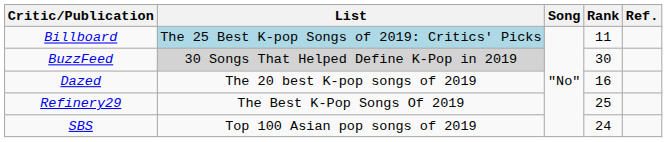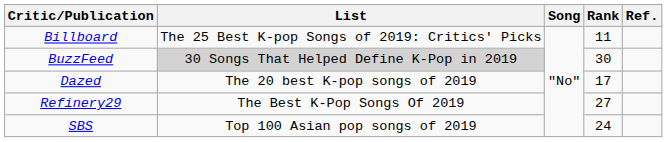Billboard | List: lightblue background -> no background
Dazed | Rank: 16 -> 17
Refinery29 | Rank: 25 -> 27
